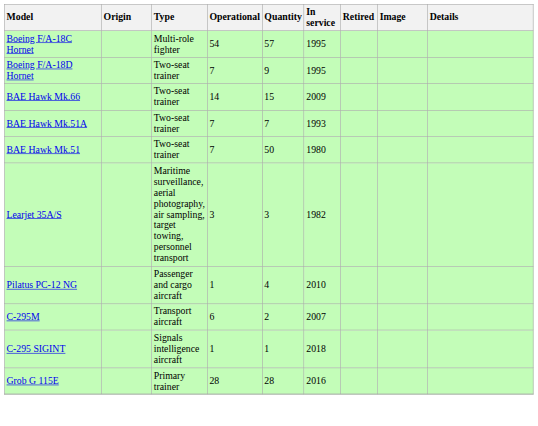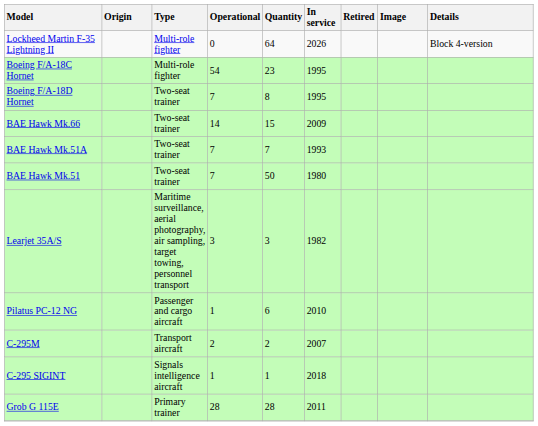+ row: Lockheed Martin F-35 Lightning II | Multi-role fighter | 0 | 64 | 2026 | Block 4-version
Boeing F/A-18C Hornet | Quantity: 57 -> 23
Boeing F/A-18D Hornet | Quantity: 9 -> 8
Pilatus PC-12 NG | Quantity: 4 -> 6
C-295M | Operational: 6 -> 2
Grob G 115E | In service: 2016 -> 2011
